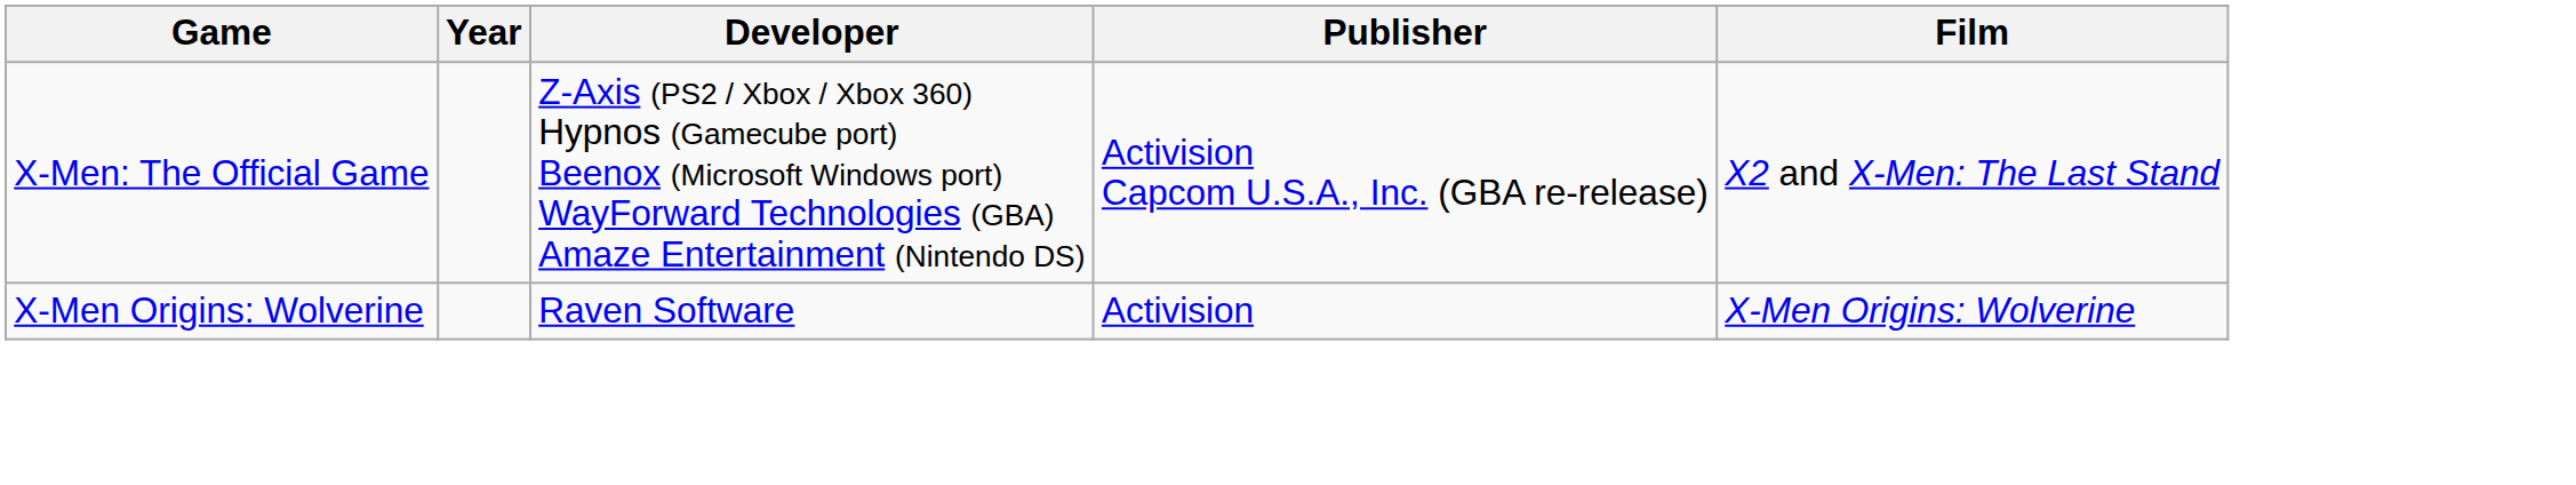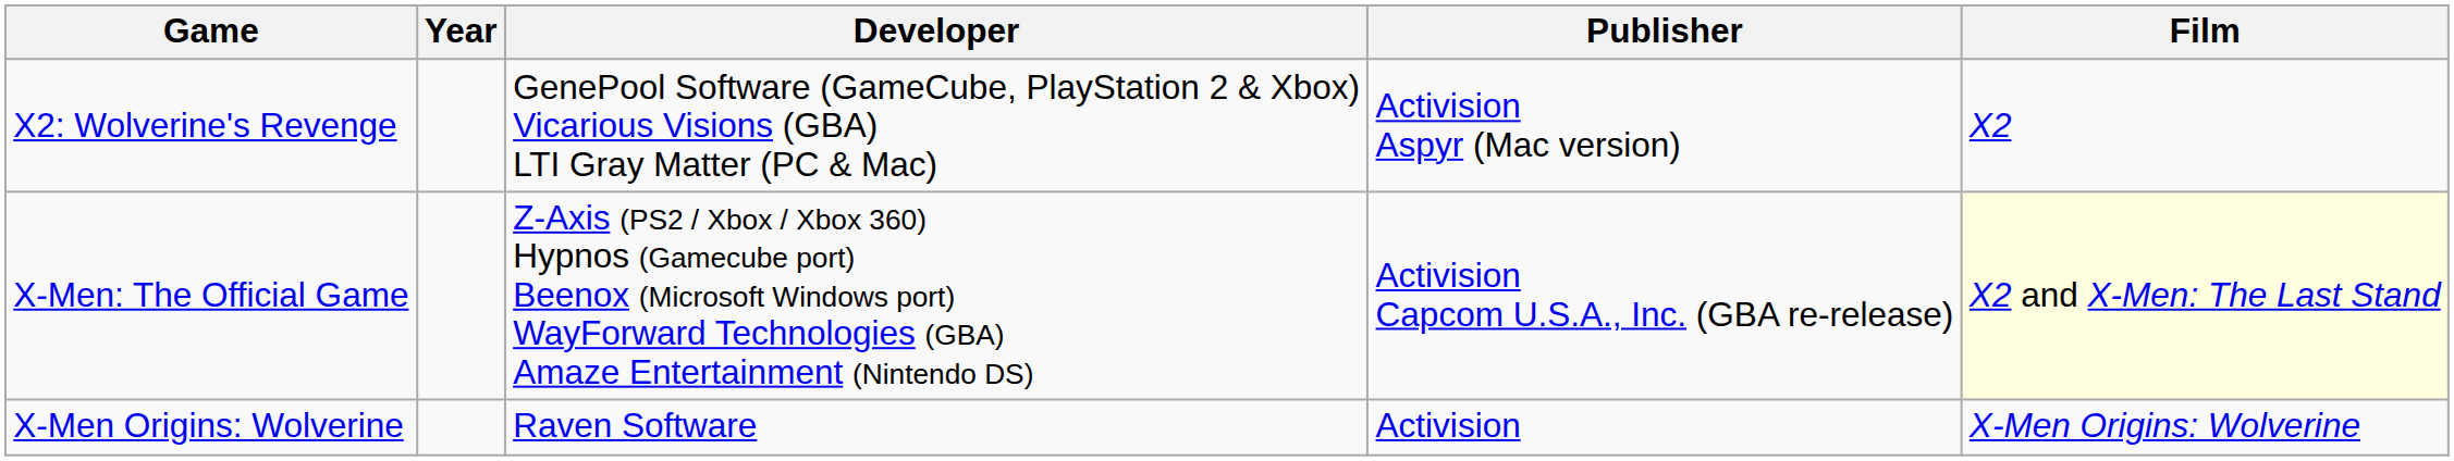+ row: X2: Wolverine's Revenge | GenePool Software (GameCube, PlayStation 2 & Xbox) Vicarious Visions (GBA) LTI Gray Matter (PC & Mac) | Activision Aspyr (Mac version) | X2
X-Men: The Official Game | Film: no background -> lightyellow background
